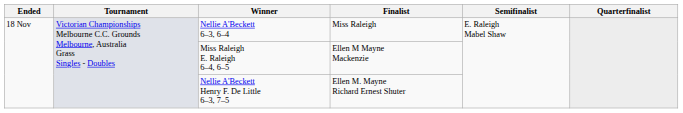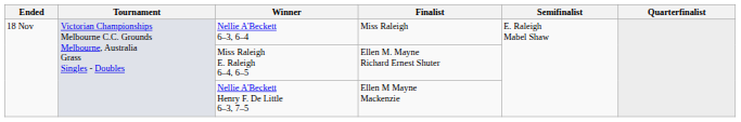Miss Raleigh E. Raleigh 6–4, 6–5 | Finalist: Ellen M Mayne Mackenzie -> Ellen M. Mayne Richard Ernest Shuter
Nellie A'Beckett Henry F. De Little 6–3, 7–5 | Finalist: Ellen M. Mayne Richard Ernest Shuter -> Ellen M Mayne Mackenzie
